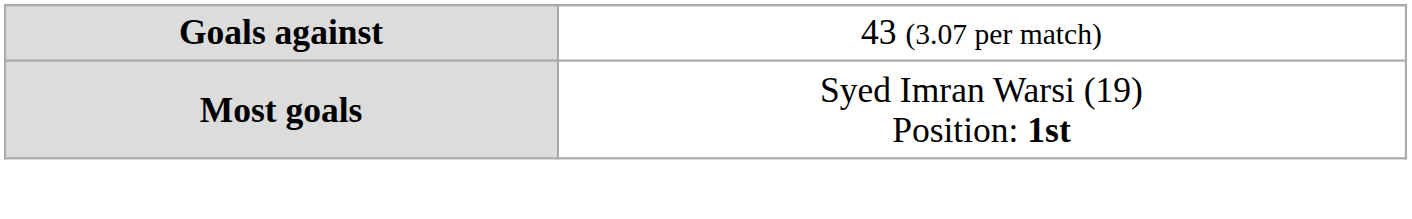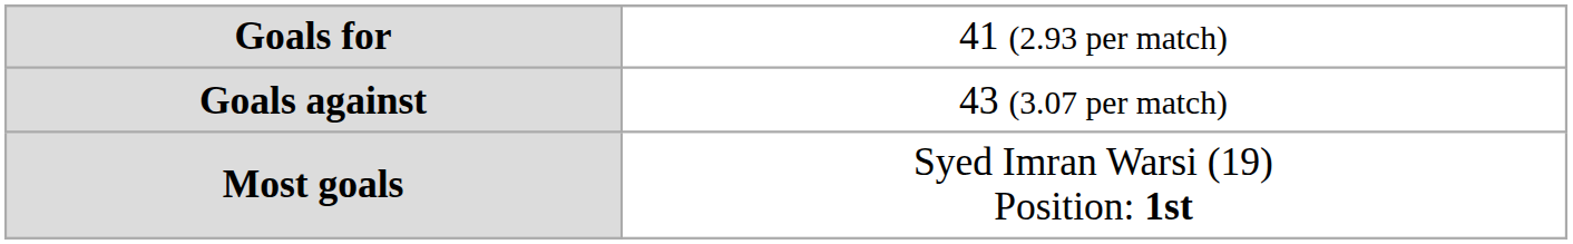+ row: Goals for | 41 (2.93 per match)
